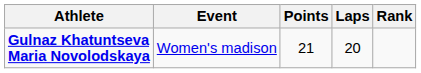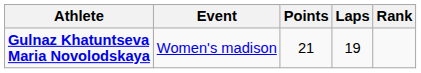Gulnaz Khatuntseva Maria Novolodskaya | Laps: 20 -> 19
